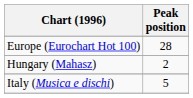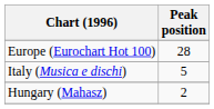rows swapped: Hungary (Mahasz) <-> Italy (Musica e dischi)
